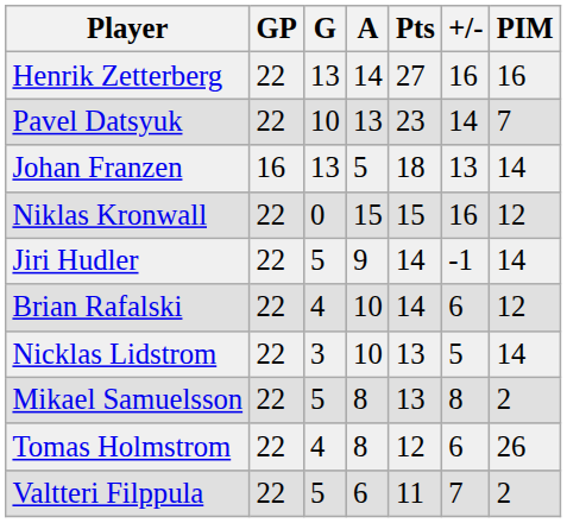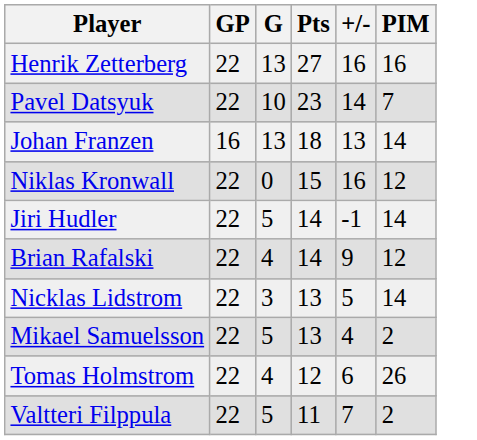- column: A | 14 | 13 | 5 | 15 | 9 | 10 | 10 | 8 | 8 | 6
Brian Rafalski | +/-: 6 -> 9
Mikael Samuelsson | +/-: 8 -> 4
